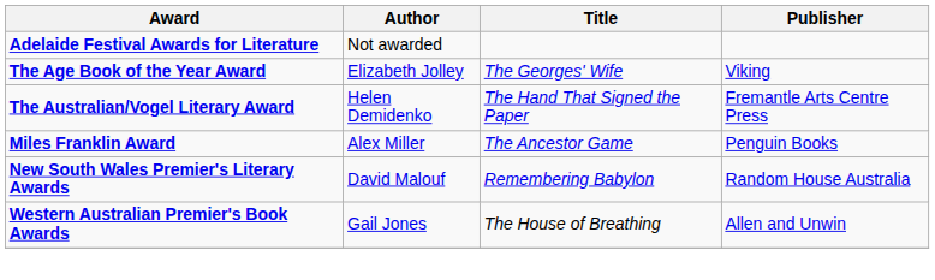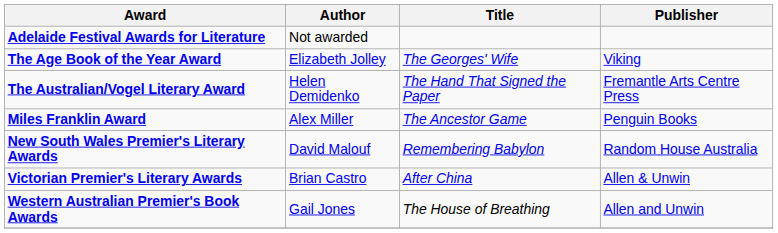+ row: Victorian Premier's Literary Awards | Brian Castro | After China | Allen & Unwin
